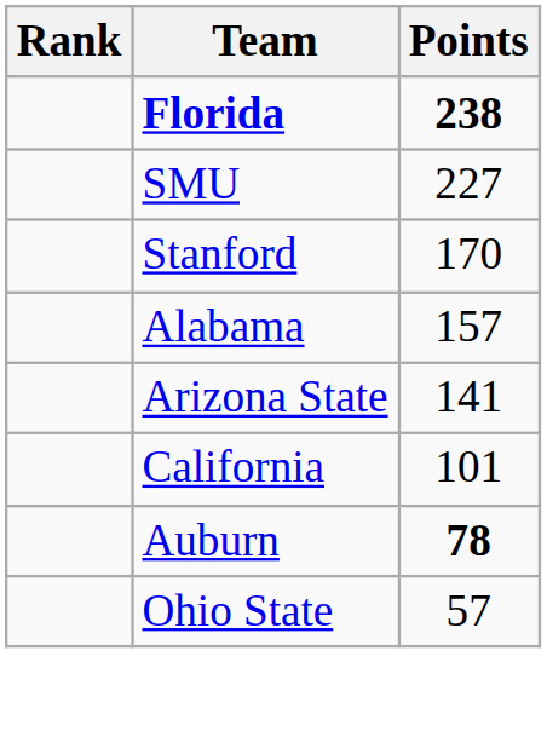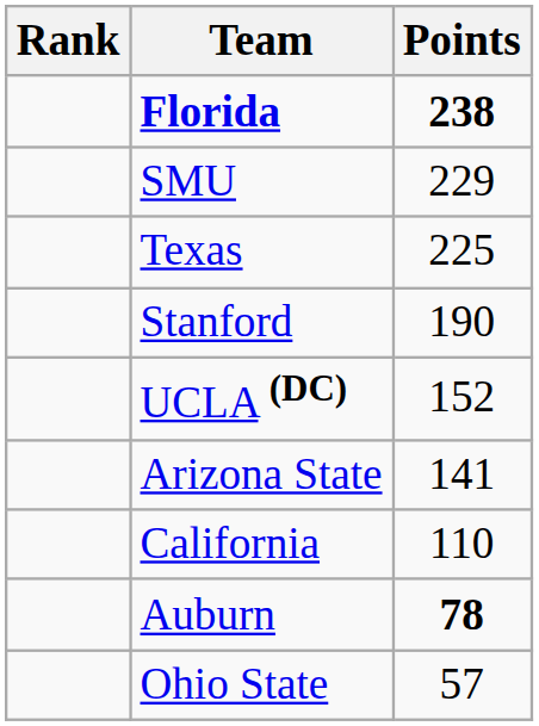SMU | Points: 227 -> 229
+ row: Texas | 225
Stanford | Points: 170 -> 190
- row: Alabama | 157
+ row: UCLA (DC) | 152
California | Points: 101 -> 110
